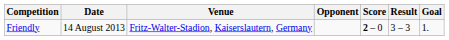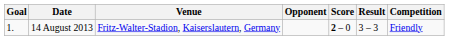columns swapped: Goal <-> Competition
